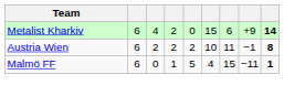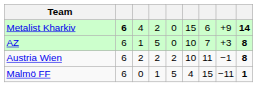Metalist Kharkiv | column 2: normal -> bold
+ row: AZ | 6 | 1 | 5 | 0 | 10 | 7 | +3 | 8
